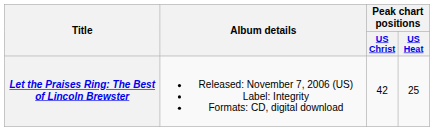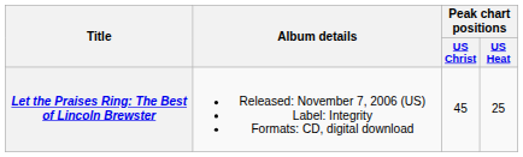Let the Praises Ring: The Best of Lincoln Brewster | Peak chart positions / US Christ: 42 -> 45
